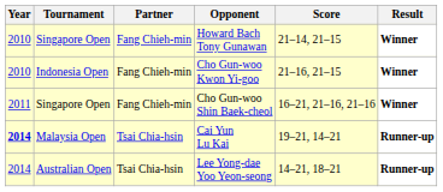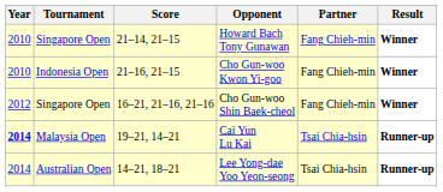columns swapped: Partner <-> Score
Cho Gun-woo Shin Baek-cheol | Year: 2011 -> 2012
